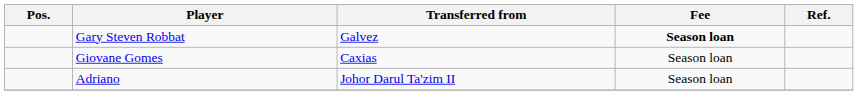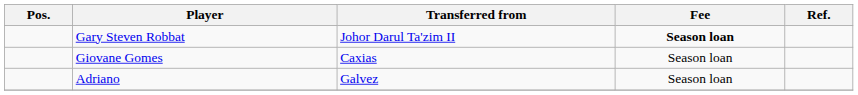Gary Steven Robbat | Transferred from: Galvez -> Johor Darul Ta'zim II
Adriano | Transferred from: Johor Darul Ta'zim II -> Galvez
